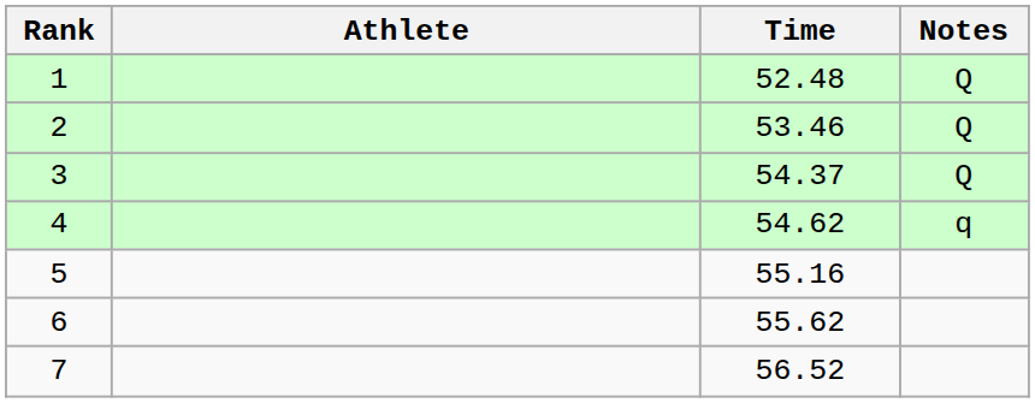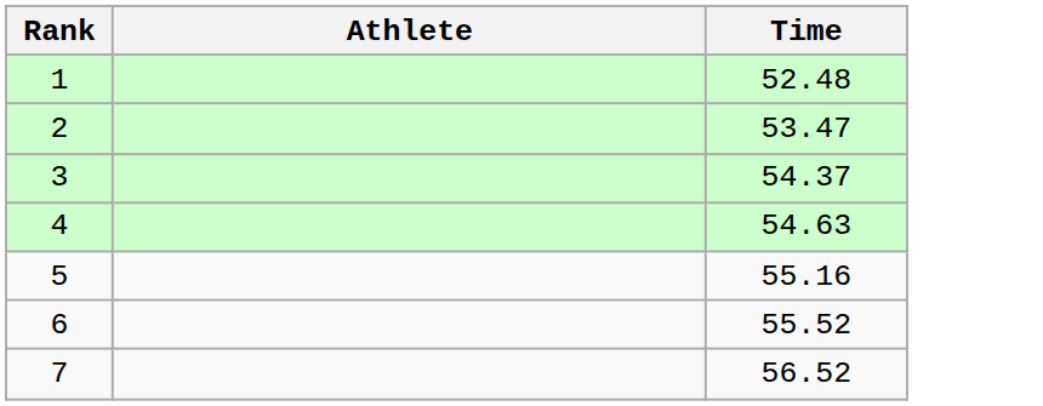- column: Notes | Q | Q | Q | q
2 | Time: 53.46 -> 53.47
4 | Time: 54.62 -> 54.63
6 | Time: 55.62 -> 55.52
